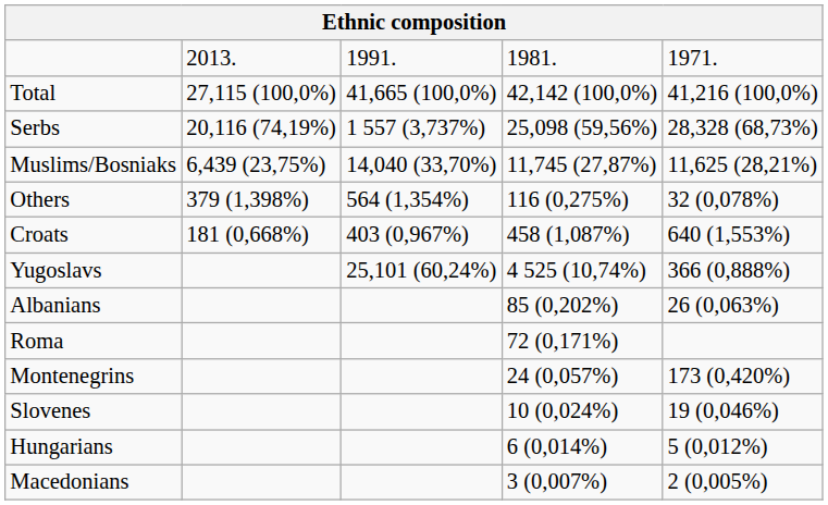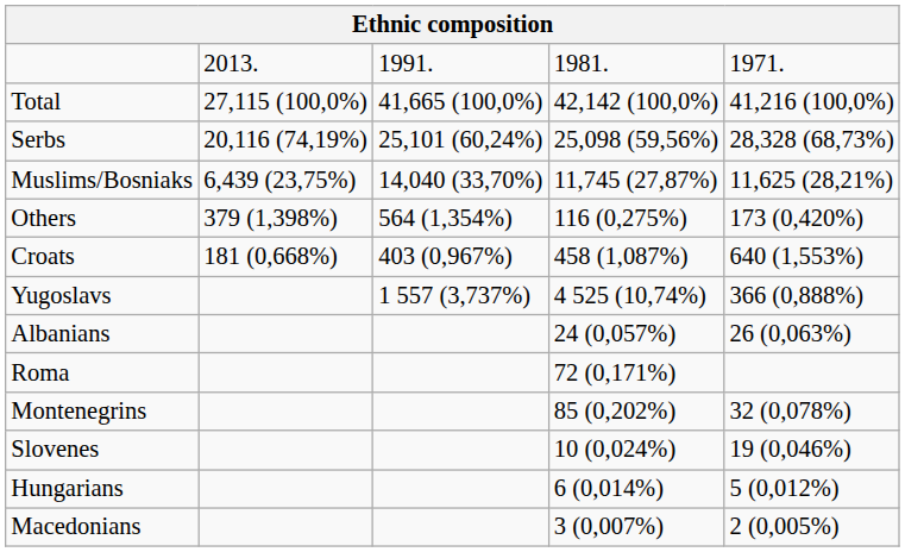Serbs | column 3: 1 557 (3,737%) -> 25,101 (60,24%)
Others | column 5: 32 (0,078%) -> 173 (0,420%)
Yugoslavs | column 3: 25,101 (60,24%) -> 1 557 (3,737%)
Albanians | column 4: 85 (0,202%) -> 24 (0,057%)
Montenegrins | column 4: 24 (0,057%) -> 85 (0,202%)
Montenegrins | column 5: 173 (0,420%) -> 32 (0,078%)
